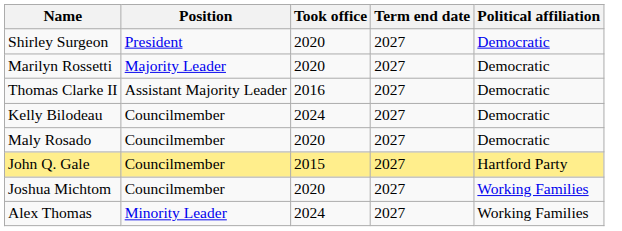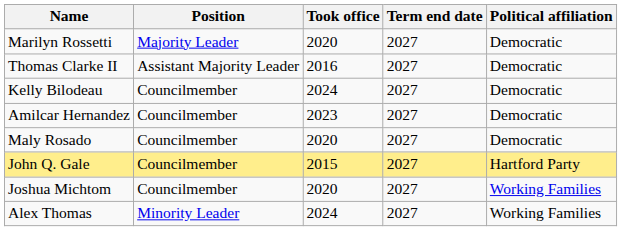- row: Shirley Surgeon | President | 2020 | 2027 | Democratic
+ row: Amilcar Hernandez | Councilmember | 2023 | 2027 | Democratic
